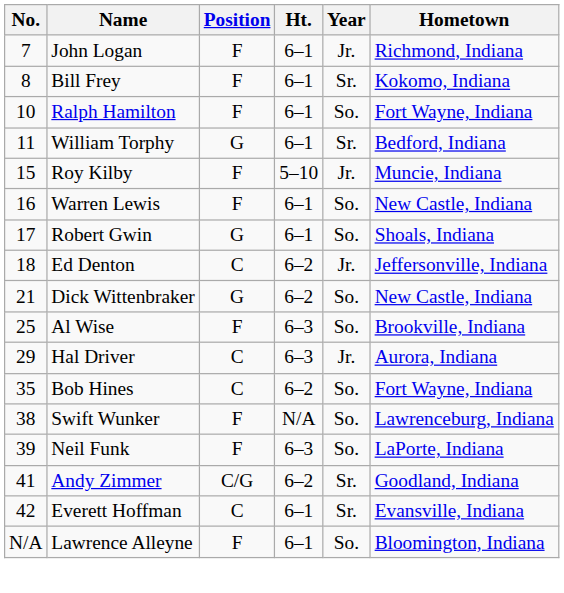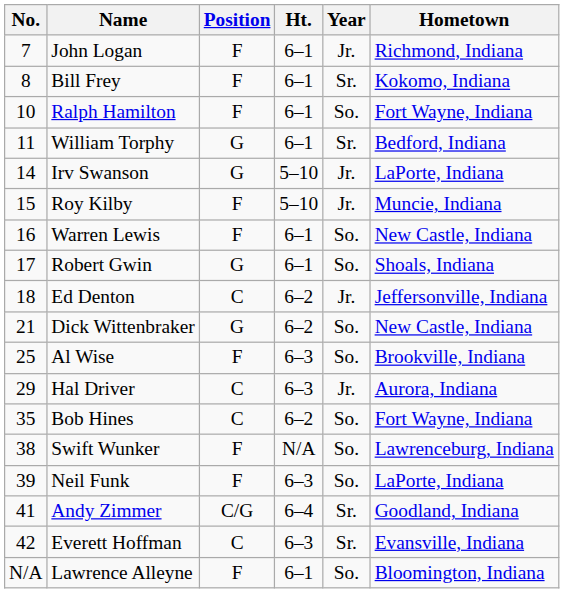+ row: 14 | Irv Swanson | G | 5–10 | Jr. | LaPorte, Indiana
Andy Zimmer | Ht.: 6–2 -> 6–4
Everett Hoffman | Ht.: 6–1 -> 6–3
